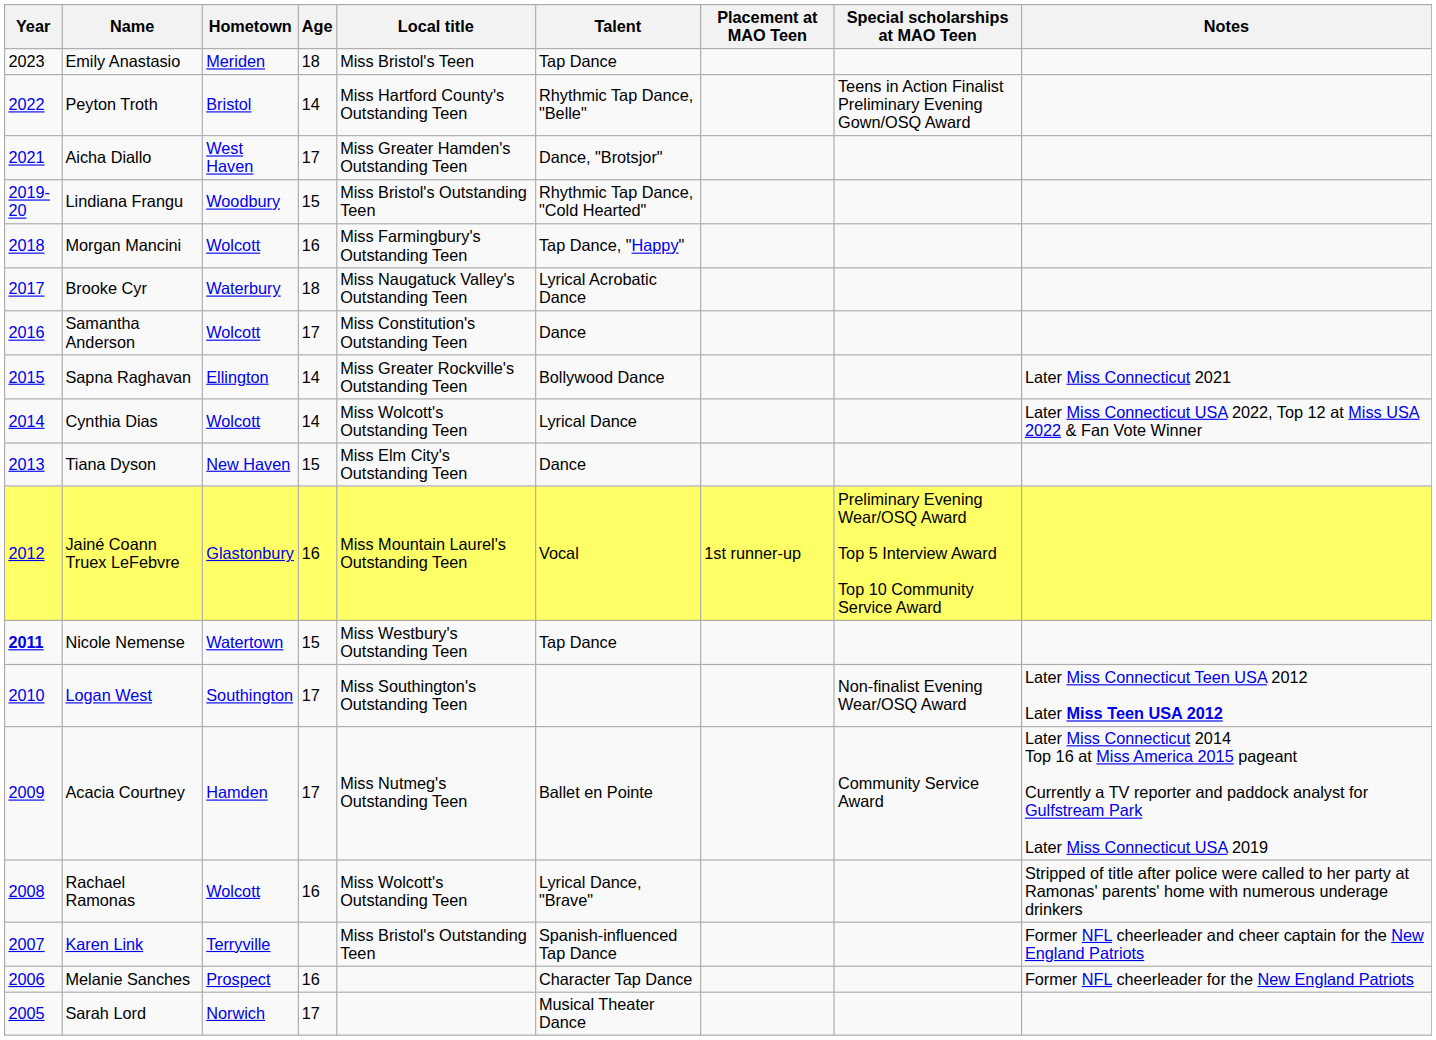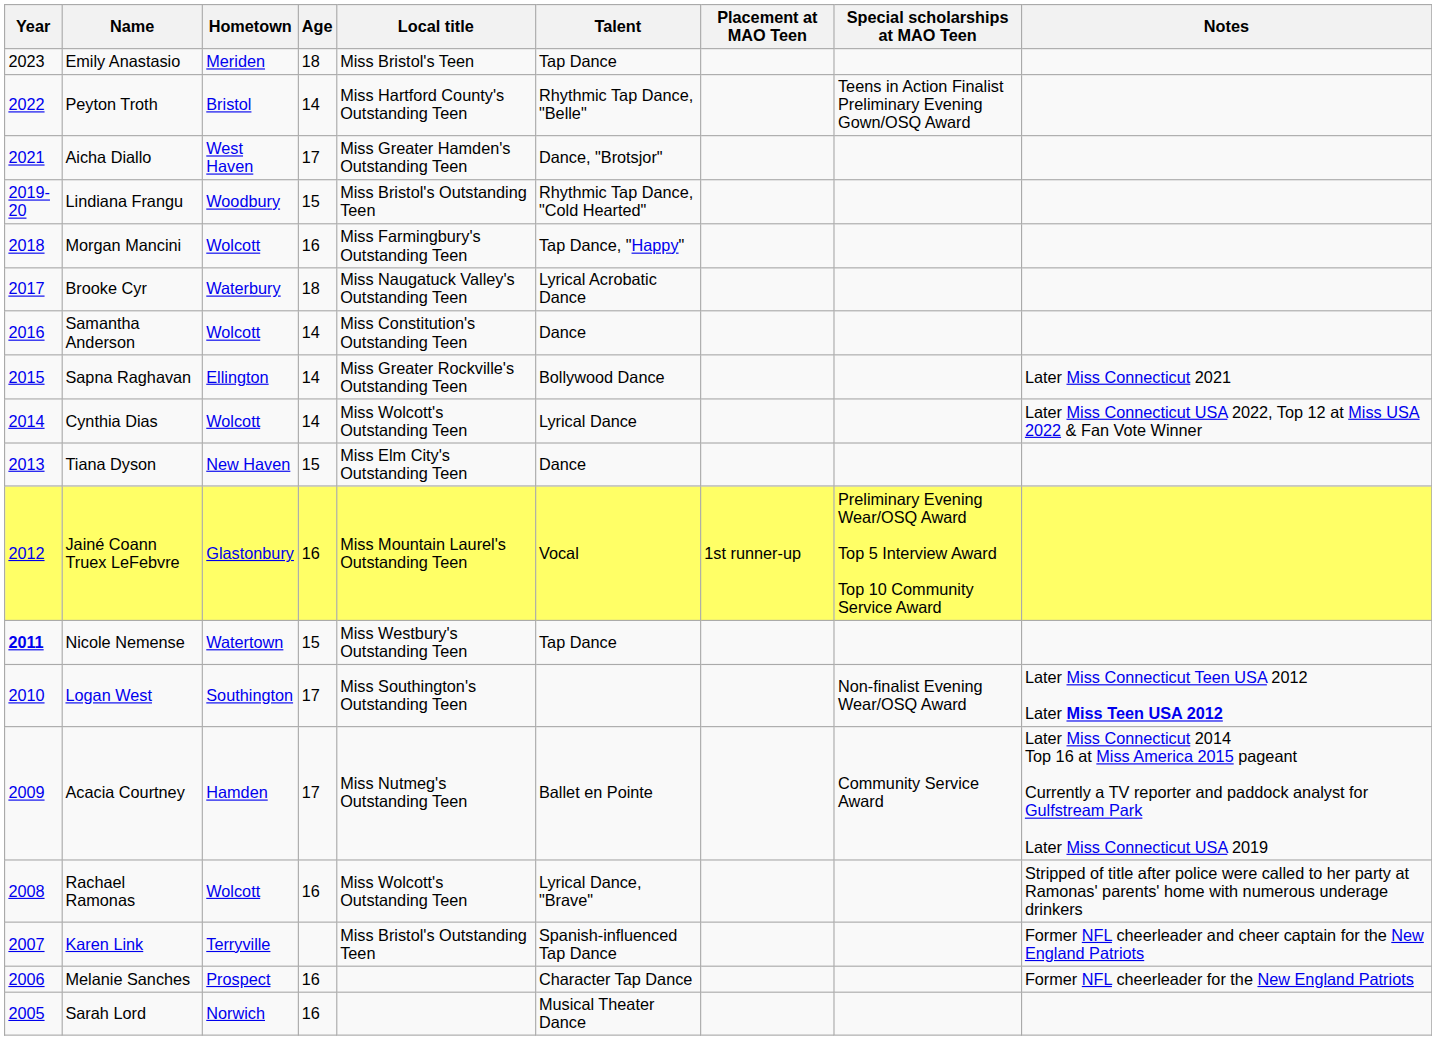Samantha Anderson | Age: 17 -> 14
Sarah Lord | Age: 17 -> 16
